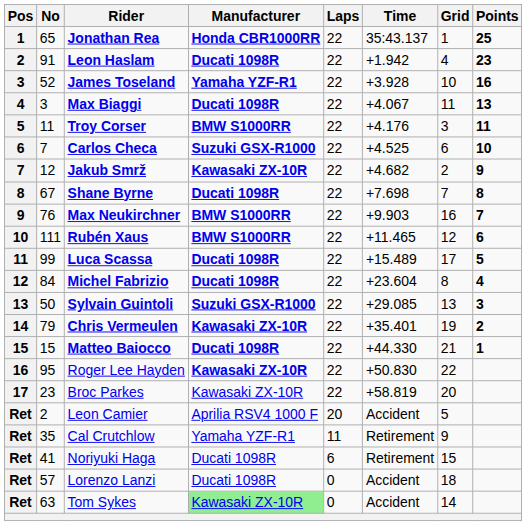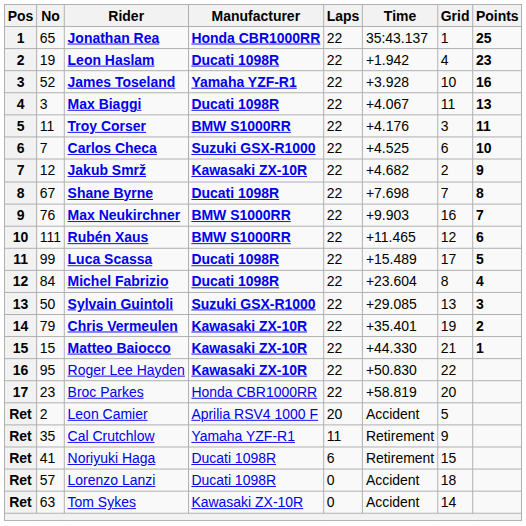Leon Haslam | No: 91 -> 19
Matteo Baiocco | Manufacturer: Ducati 1098R -> Kawasaki ZX-10R
Broc Parkes | Manufacturer: Kawasaki ZX-10R -> Honda CBR1000RR
Tom Sykes | Manufacturer: lightgreen background -> no background
